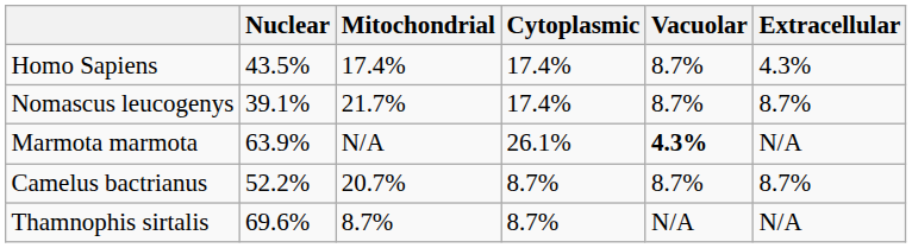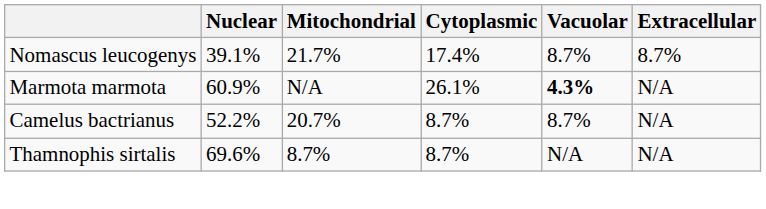- row: Homo Sapiens | 43.5% | 17.4% | 17.4% | 8.7% | 4.3%
Marmota marmota | Nuclear: 63.9% -> 60.9%
Camelus bactrianus | Extracellular: 8.7% -> N/A
